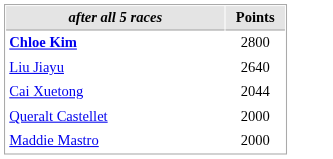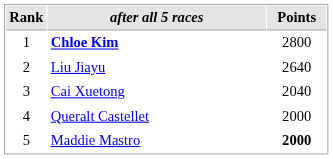+ column: Rank | 1 | 2 | 3 | 4 | 5
Cai Xuetong | Points: 2044 -> 2040
Maddie Mastro | Points: normal -> bold
